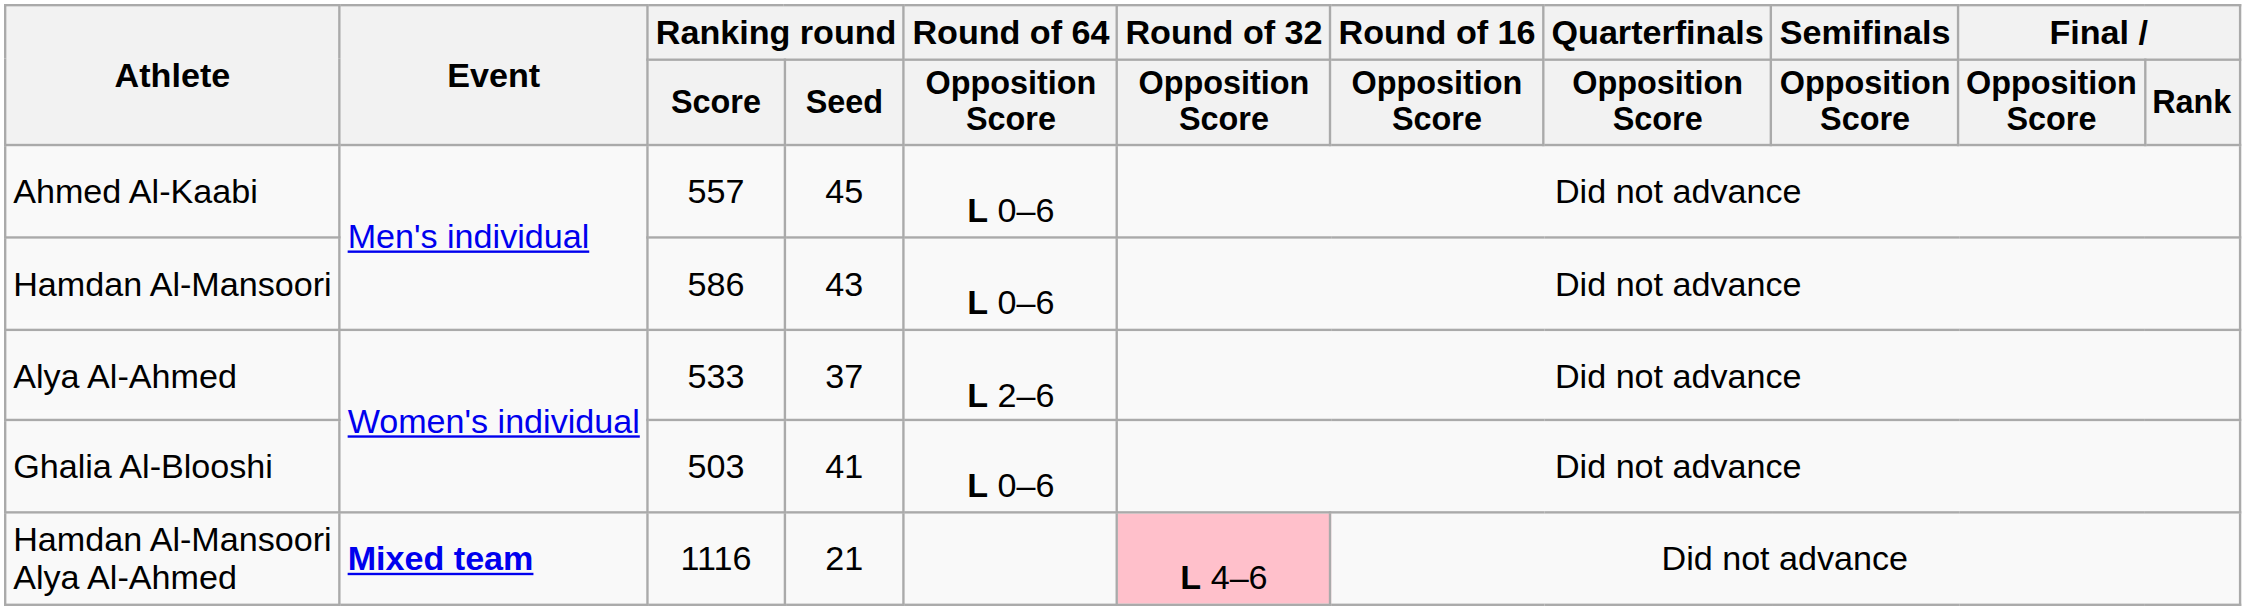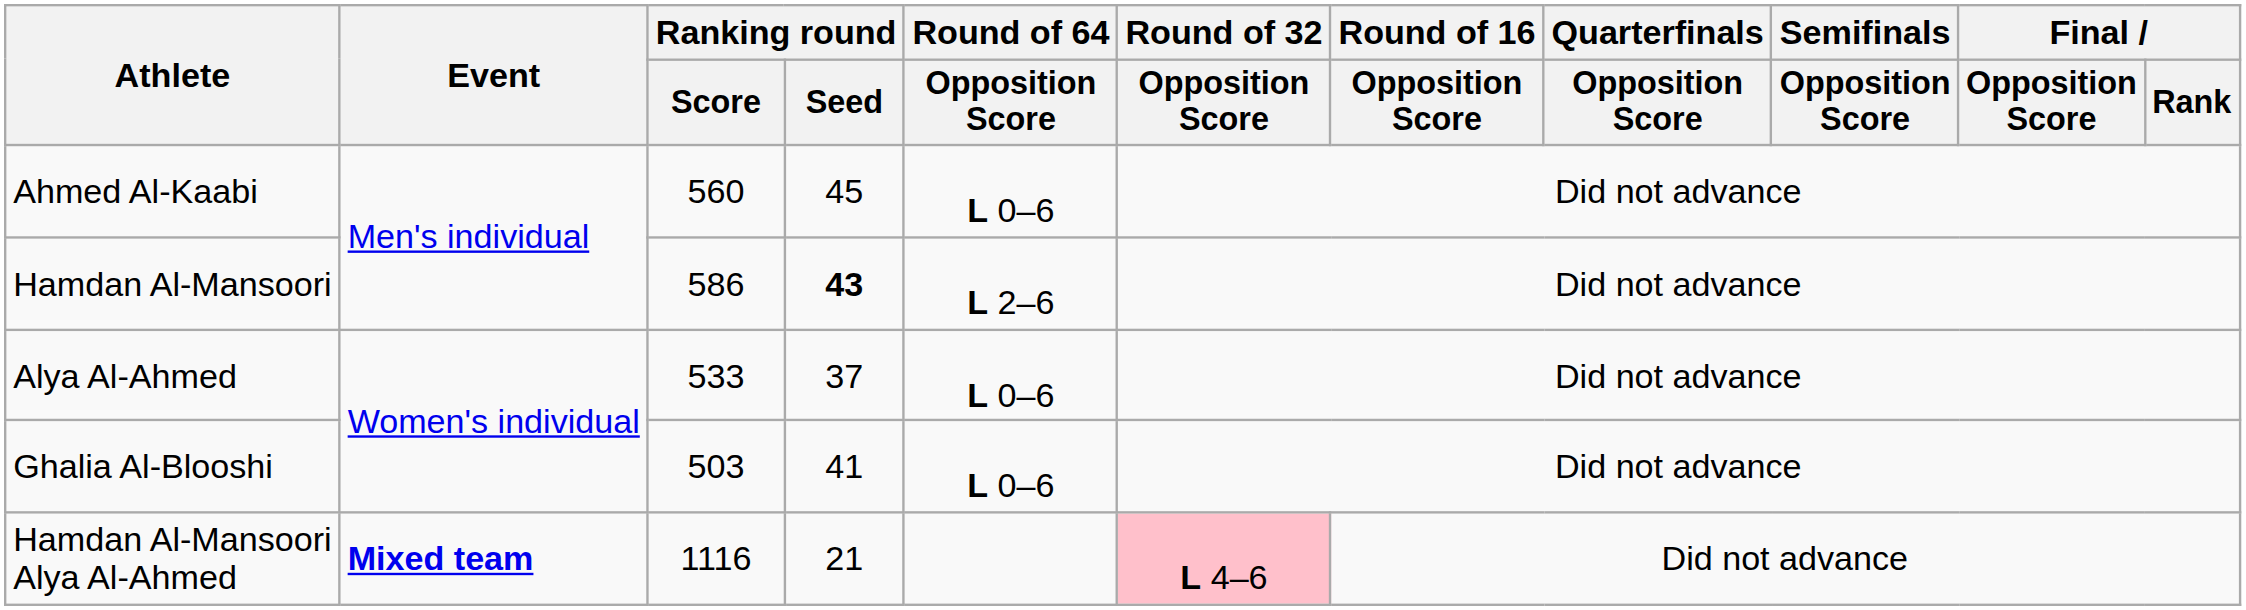Ahmed Al-Kaabi | Ranking round / Score: 557 -> 560
Hamdan Al-Mansoori | Ranking round / Seed: normal -> bold
Hamdan Al-Mansoori | Round of 64 / Opposition Score: L 0–6 -> L 2–6
Alya Al-Ahmed | Round of 64 / Opposition Score: L 2–6 -> L 0–6
